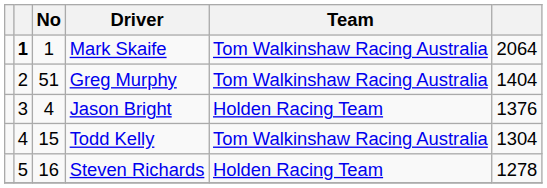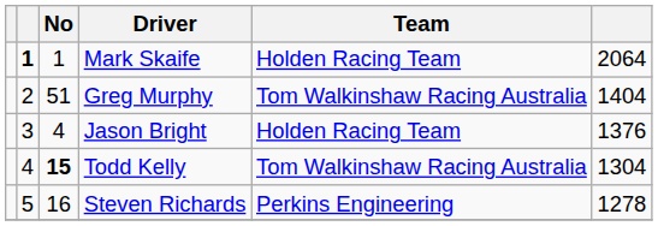Mark Skaife | Team: Tom Walkinshaw Racing Australia -> Holden Racing Team
Todd Kelly | No: normal -> bold
Steven Richards | Team: Holden Racing Team -> Perkins Engineering
